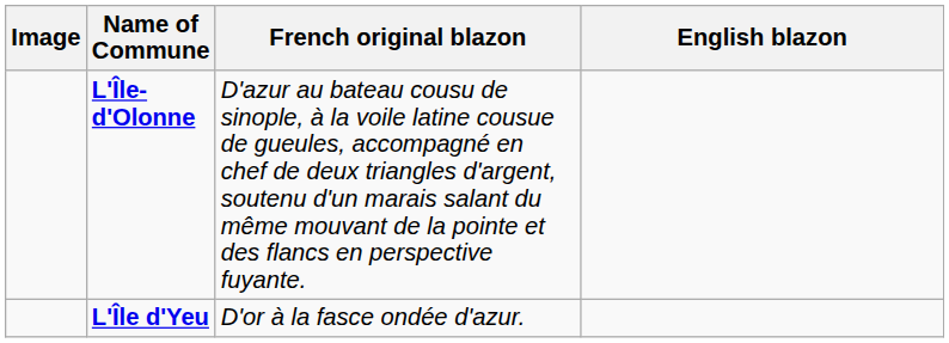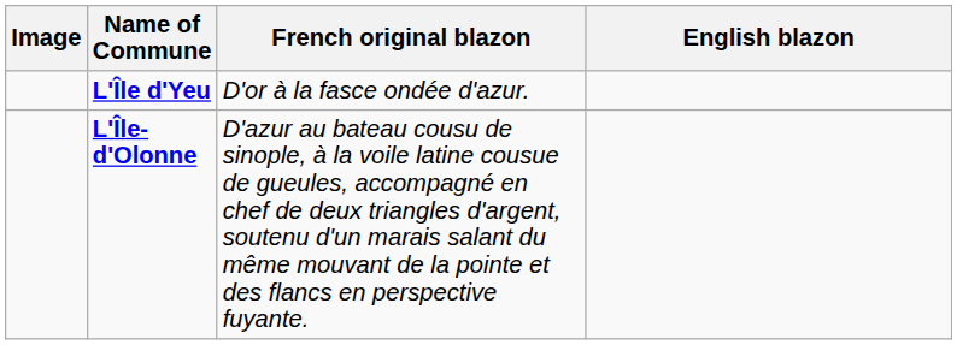rows swapped: L'Île-d'Olonne <-> L'Île d'Yeu
